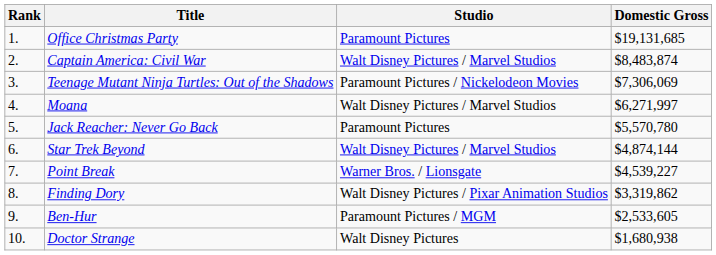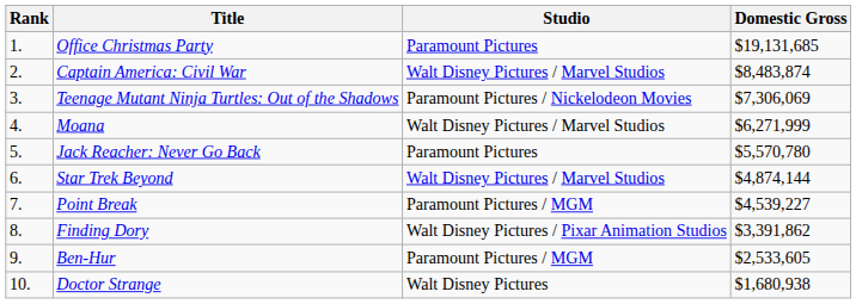Moana | Domestic Gross: $6,271,997 -> $6,271,999
Point Break | Studio: Warner Bros. / Lionsgate -> Paramount Pictures / MGM
Finding Dory | Domestic Gross: $3,319,862 -> $3,391,862
